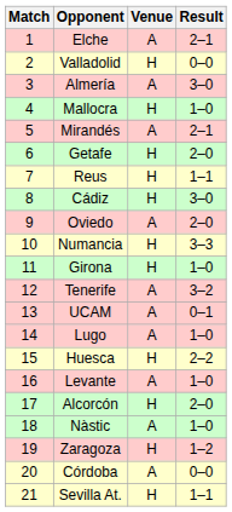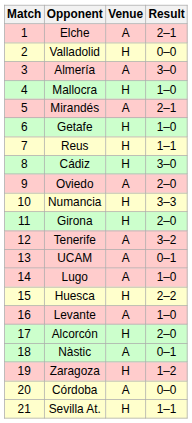Getafe | Result: 2–0 -> 1–0
Girona | Result: 1–0 -> 2–0
Nàstic | Result: 1–0 -> 0–1
